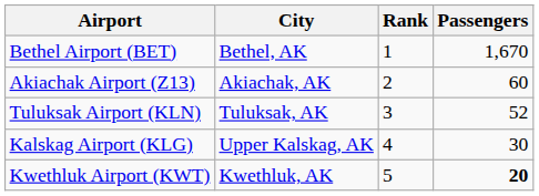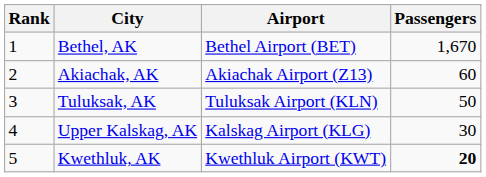columns swapped: Rank <-> Airport
Tuluksak, AK | Passengers: 52 -> 50
